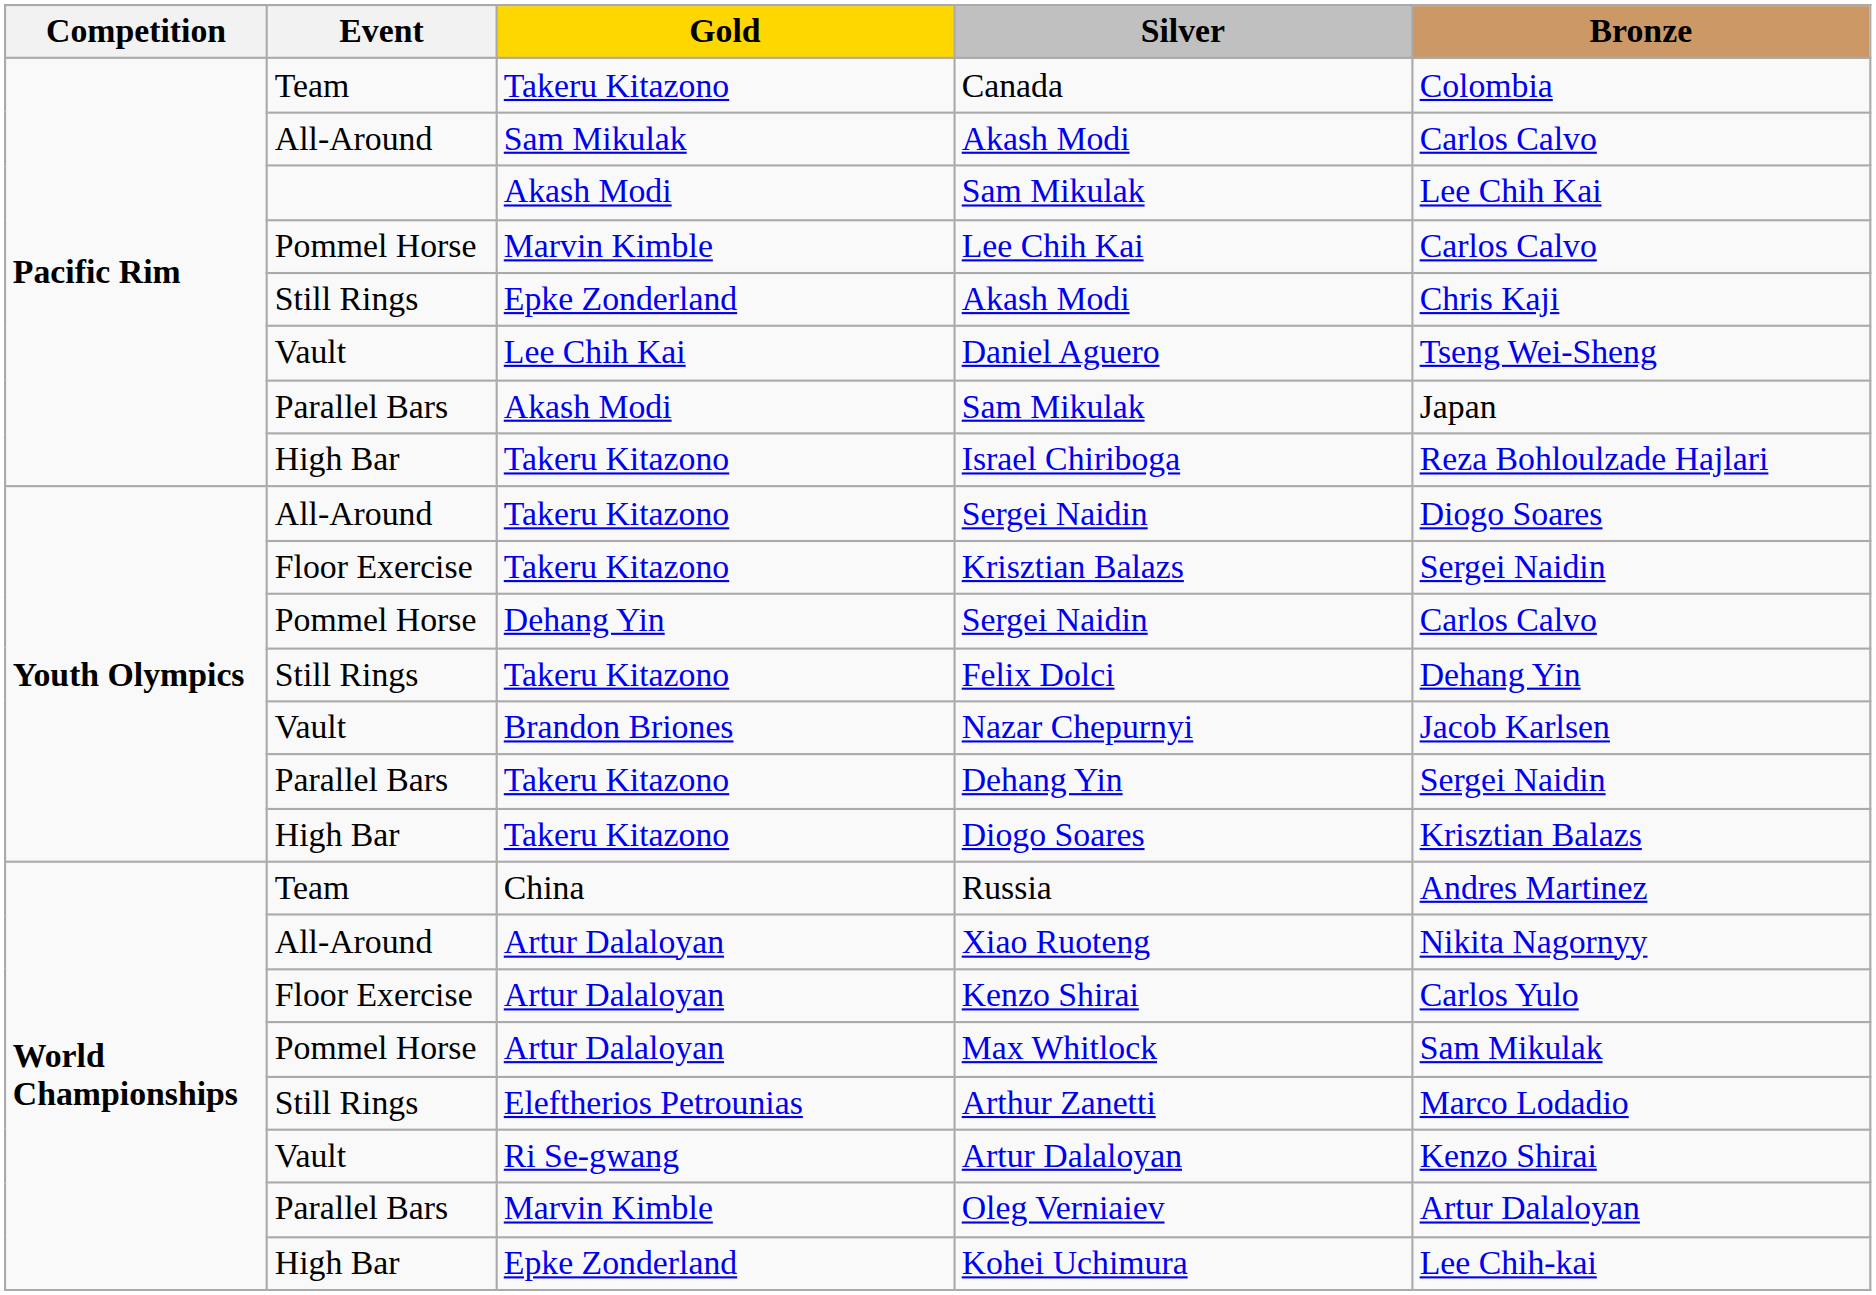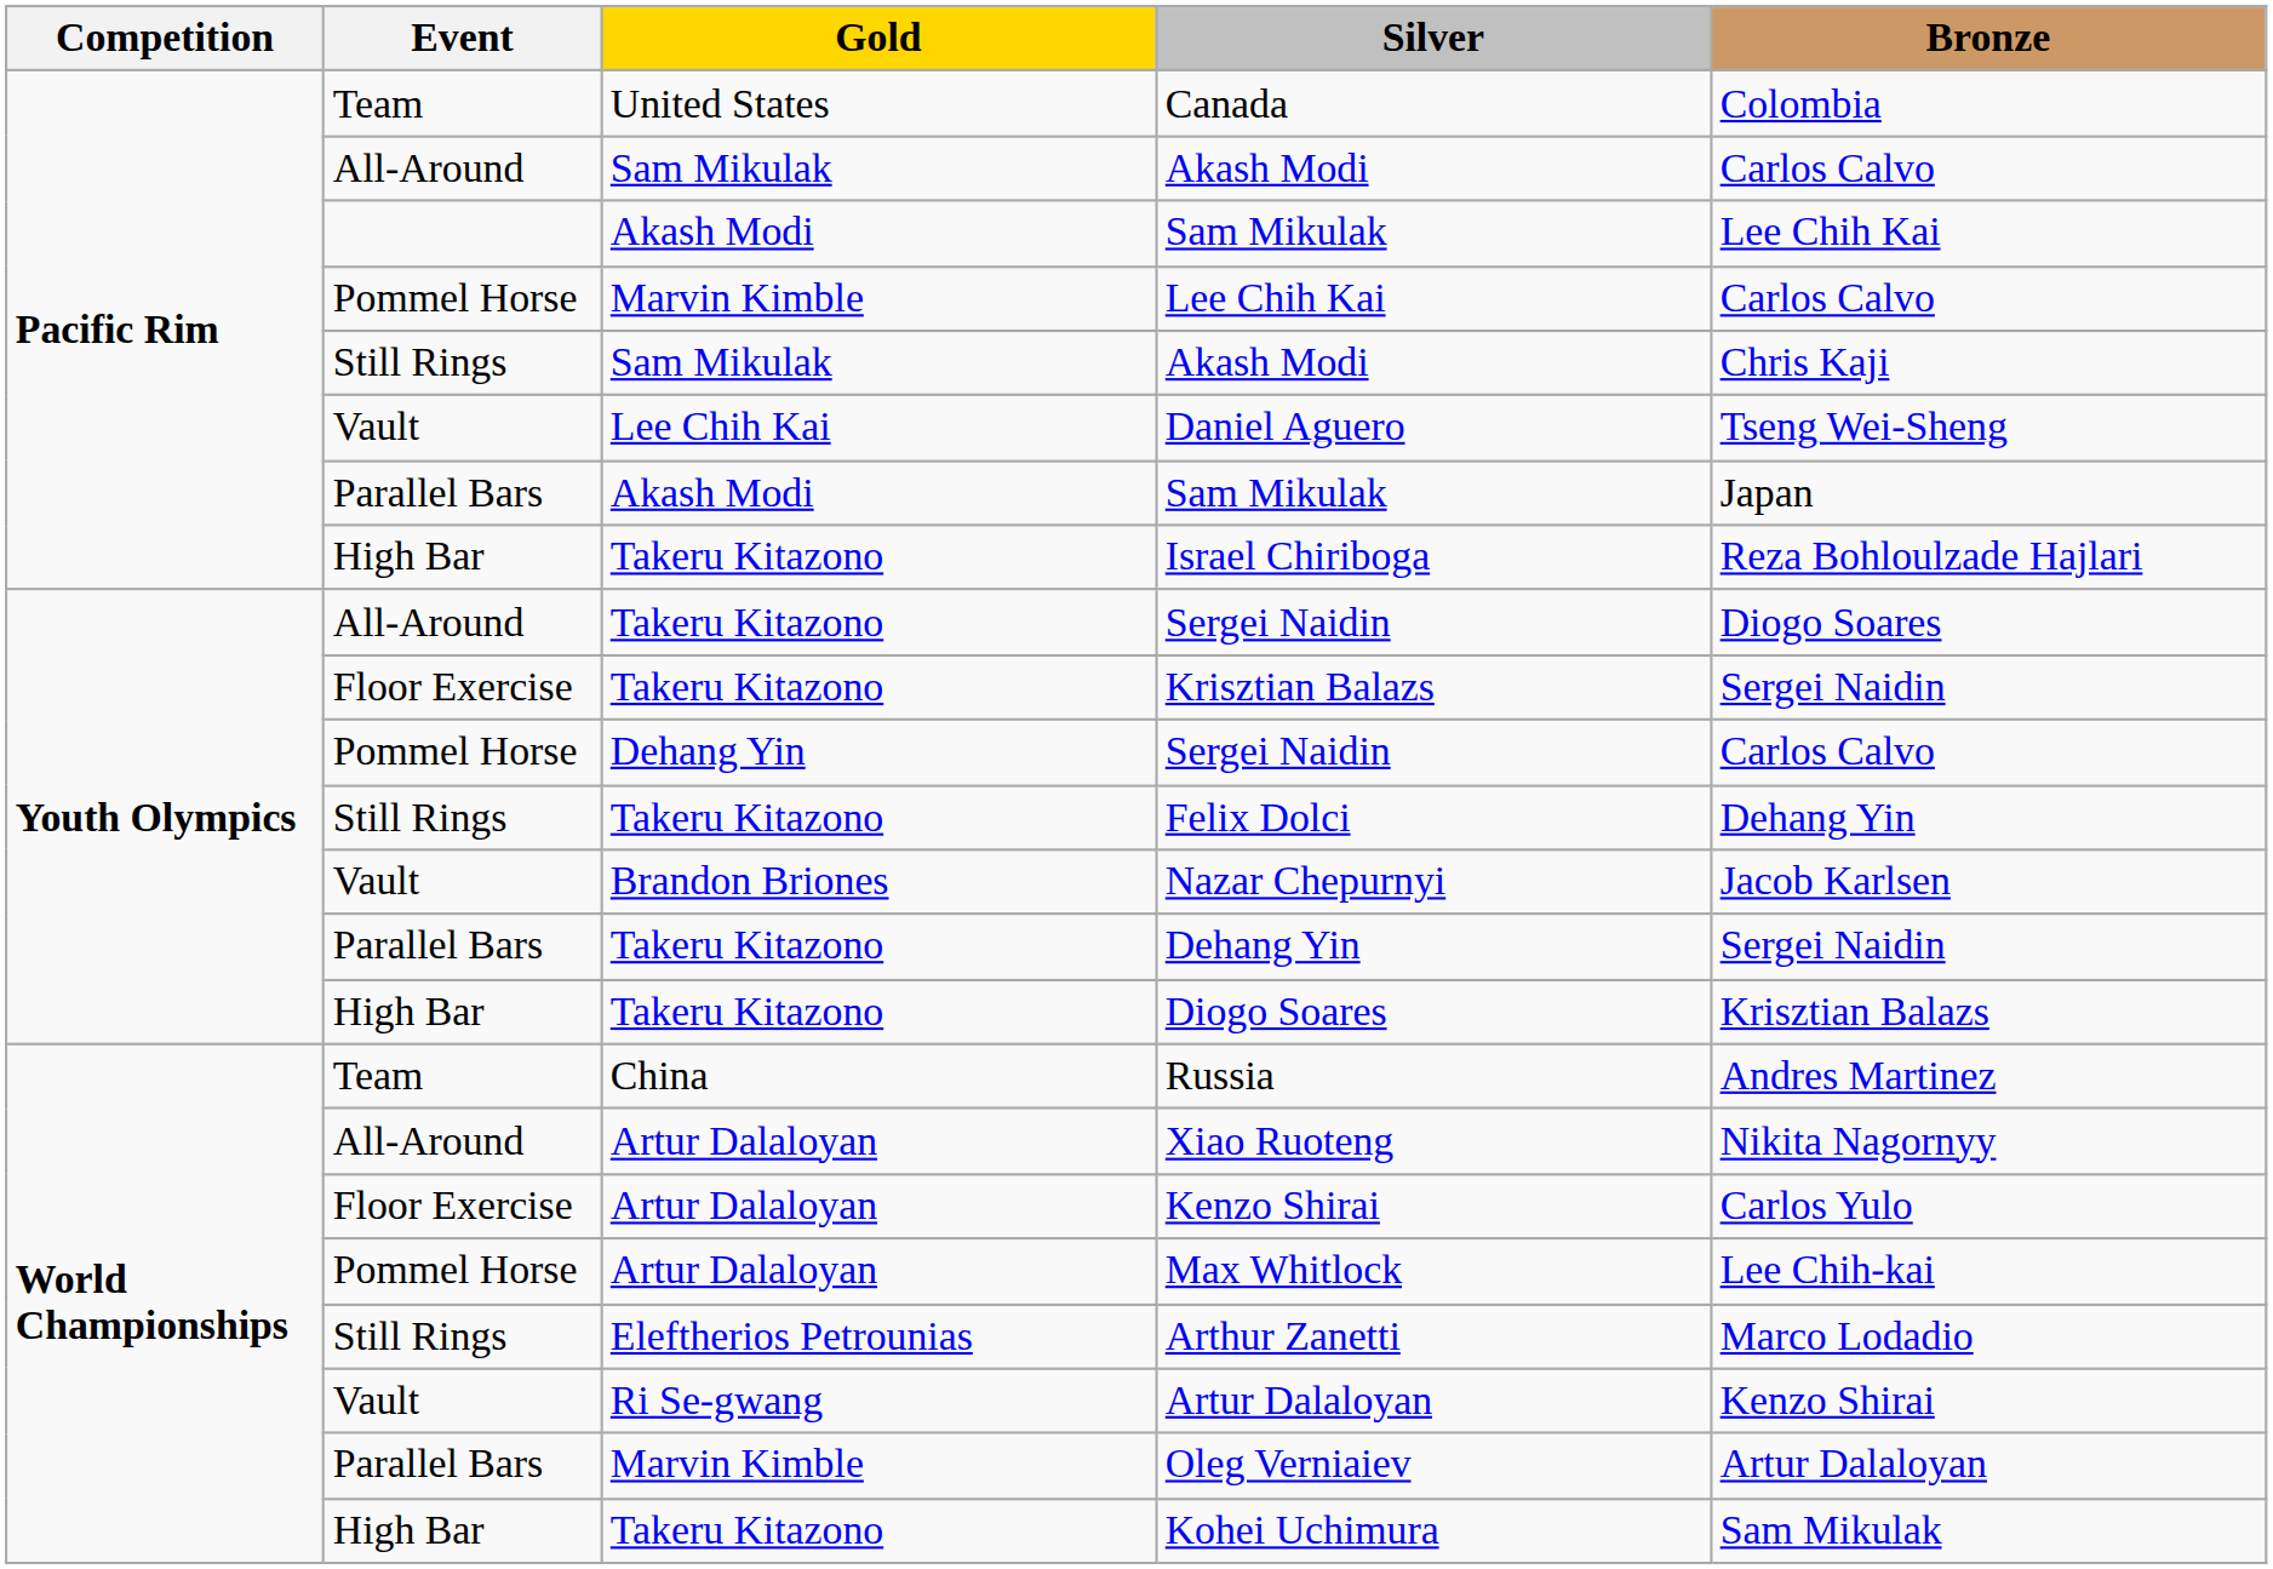Canada | Gold: Takeru Kitazono -> United States
Still Rings / Akash Modi | Gold: Epke Zonderland -> Sam Mikulak
Max Whitlock | Bronze: Sam Mikulak -> Lee Chih-kai
Kohei Uchimura | Gold: Epke Zonderland -> Takeru Kitazono
Kohei Uchimura | Bronze: Lee Chih-kai -> Sam Mikulak
